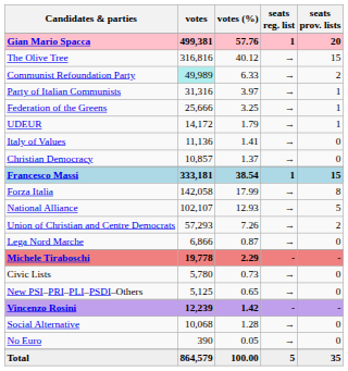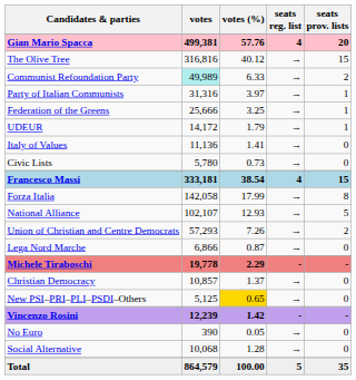Gian Mario Spacca | seats reg. list: 1 -> 4
rows swapped: Civic Lists <-> Christian Democracy
Francesco Massi | seats reg. list: 1 -> 4
New PSI–PRI–PLI–PSDI–Others | votes (%): no background -> gold background
rows swapped: Social Alternative <-> No Euro
